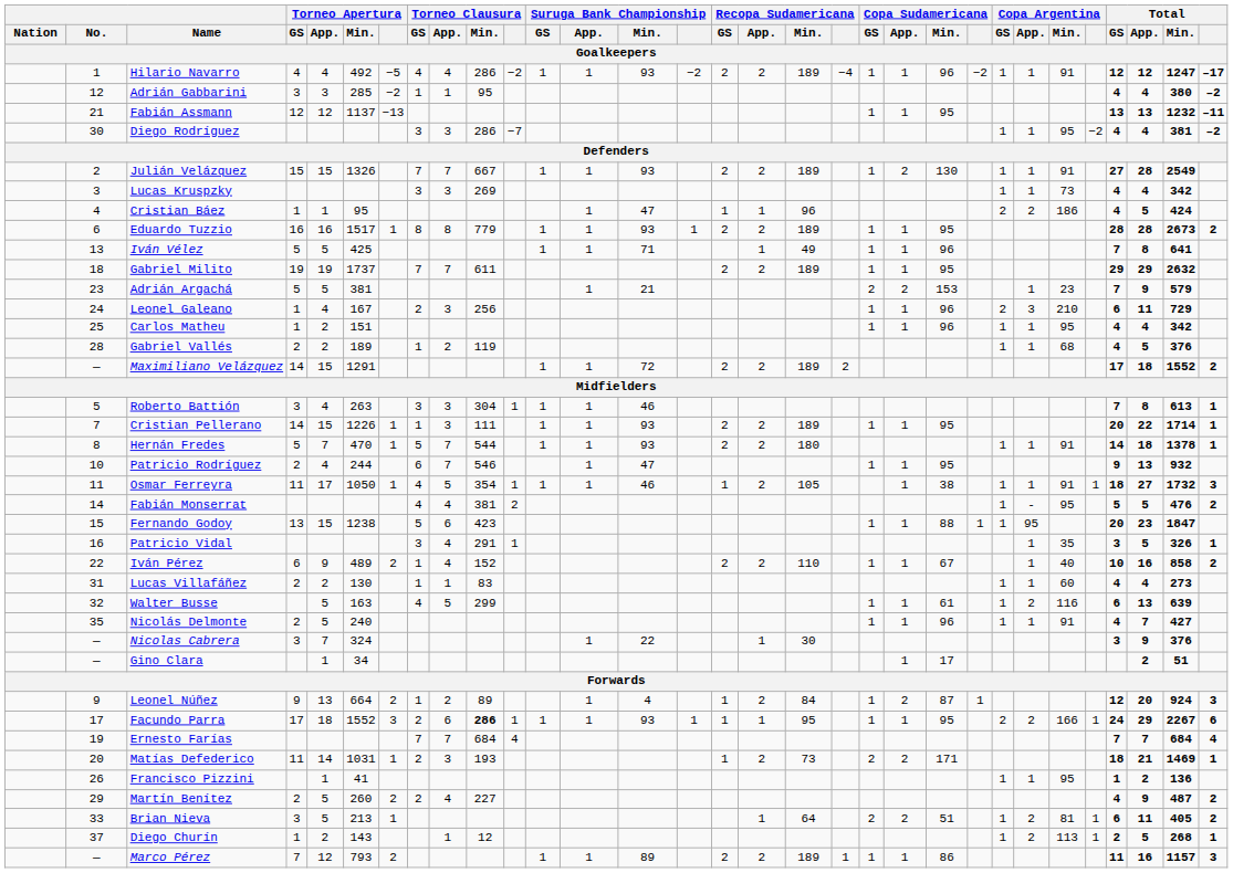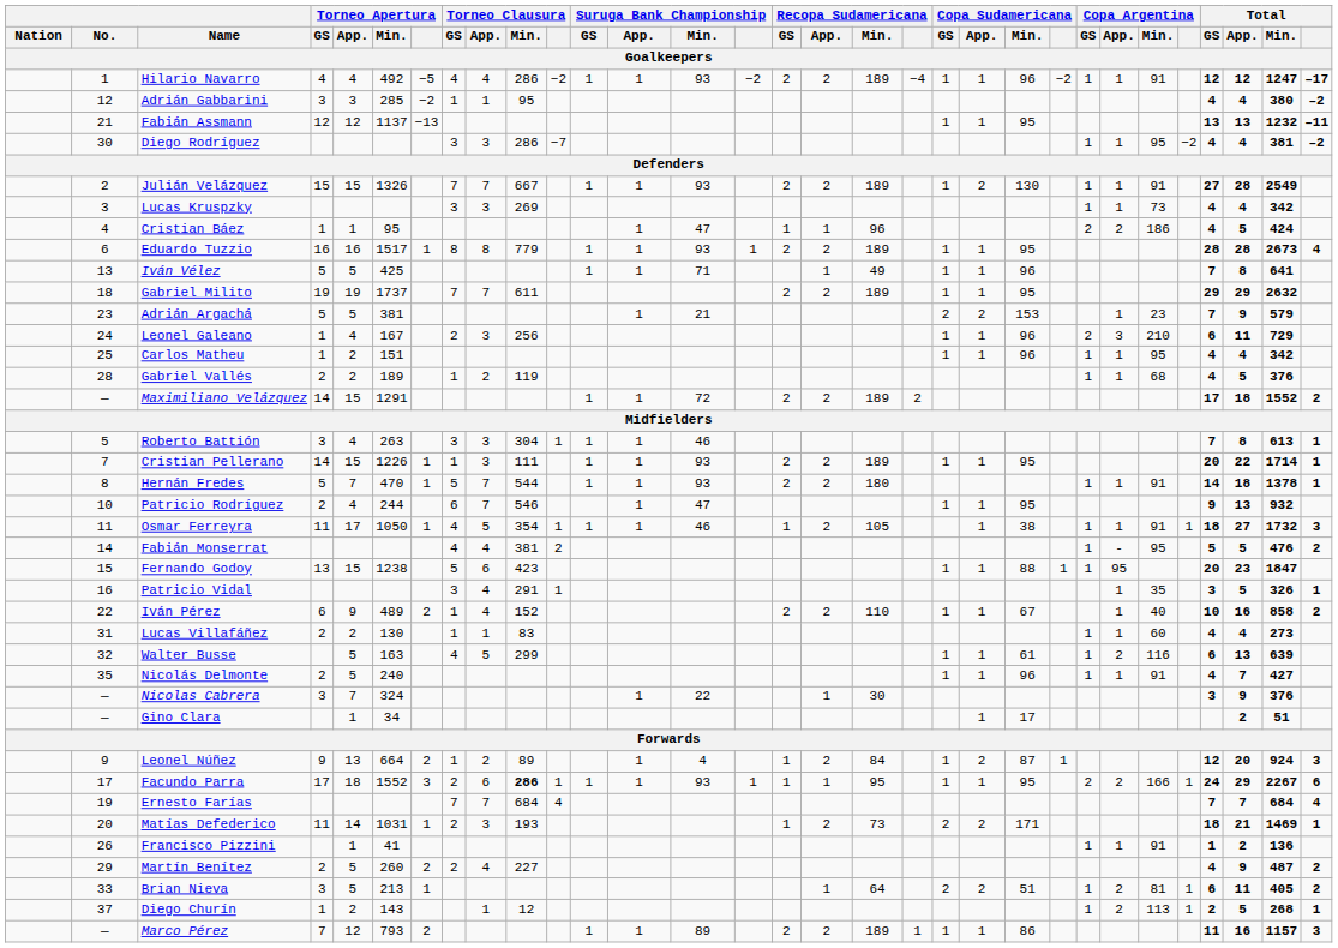Eduardo Tuzzio | Total: 2 -> 4
Francisco Pizzini | Copa Argentina / Min.: 95 -> 91
